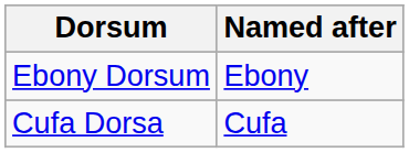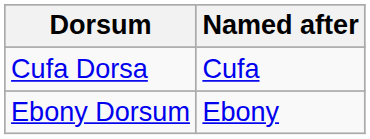rows swapped: Cufa Dorsa <-> Ebony Dorsum
